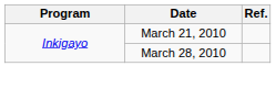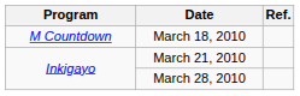+ row: M Countdown | March 18, 2010
